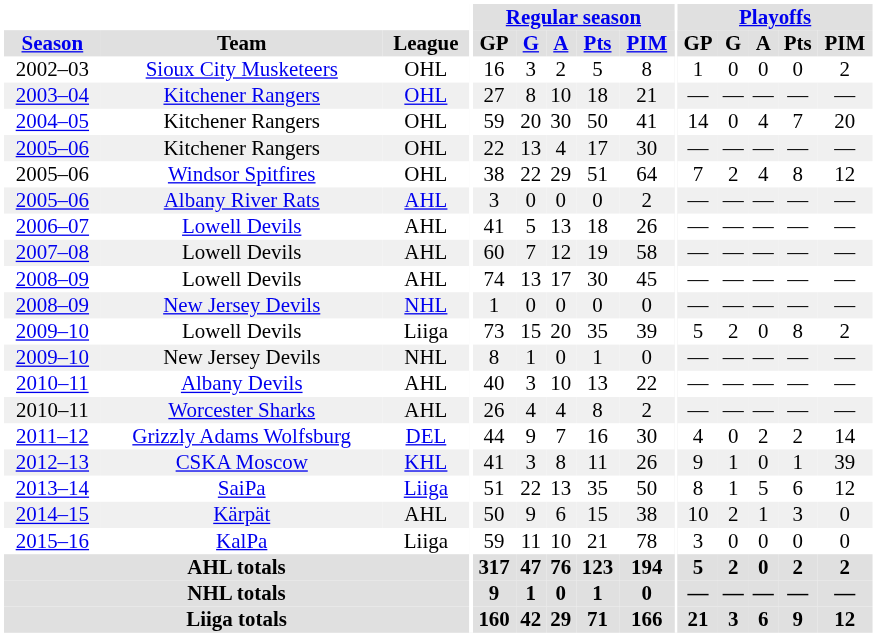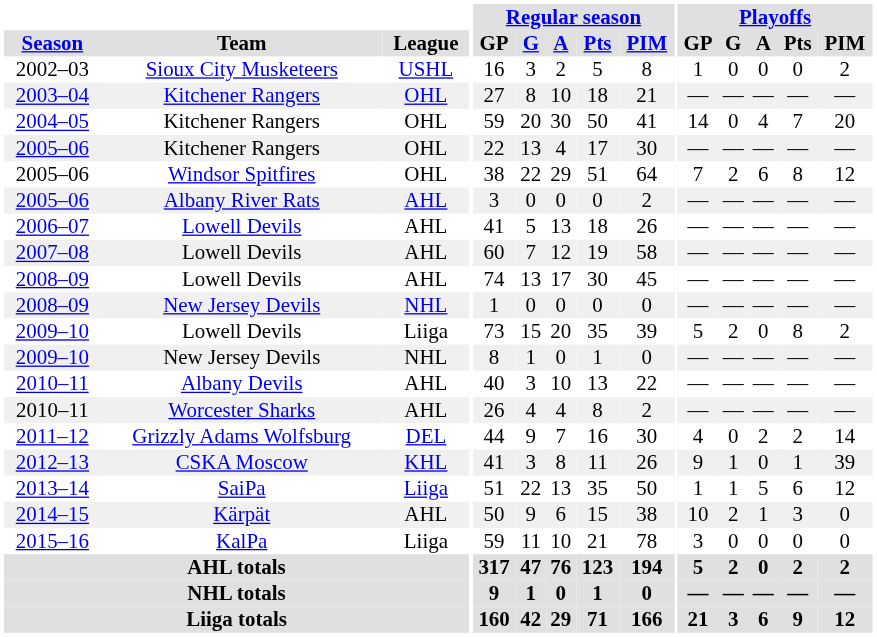2002–03 | League: OHL -> USHL
2005–06 / Windsor Spitfires | Playoffs / A: 4 -> 6
2013–14 | Playoffs / GP: 8 -> 1
